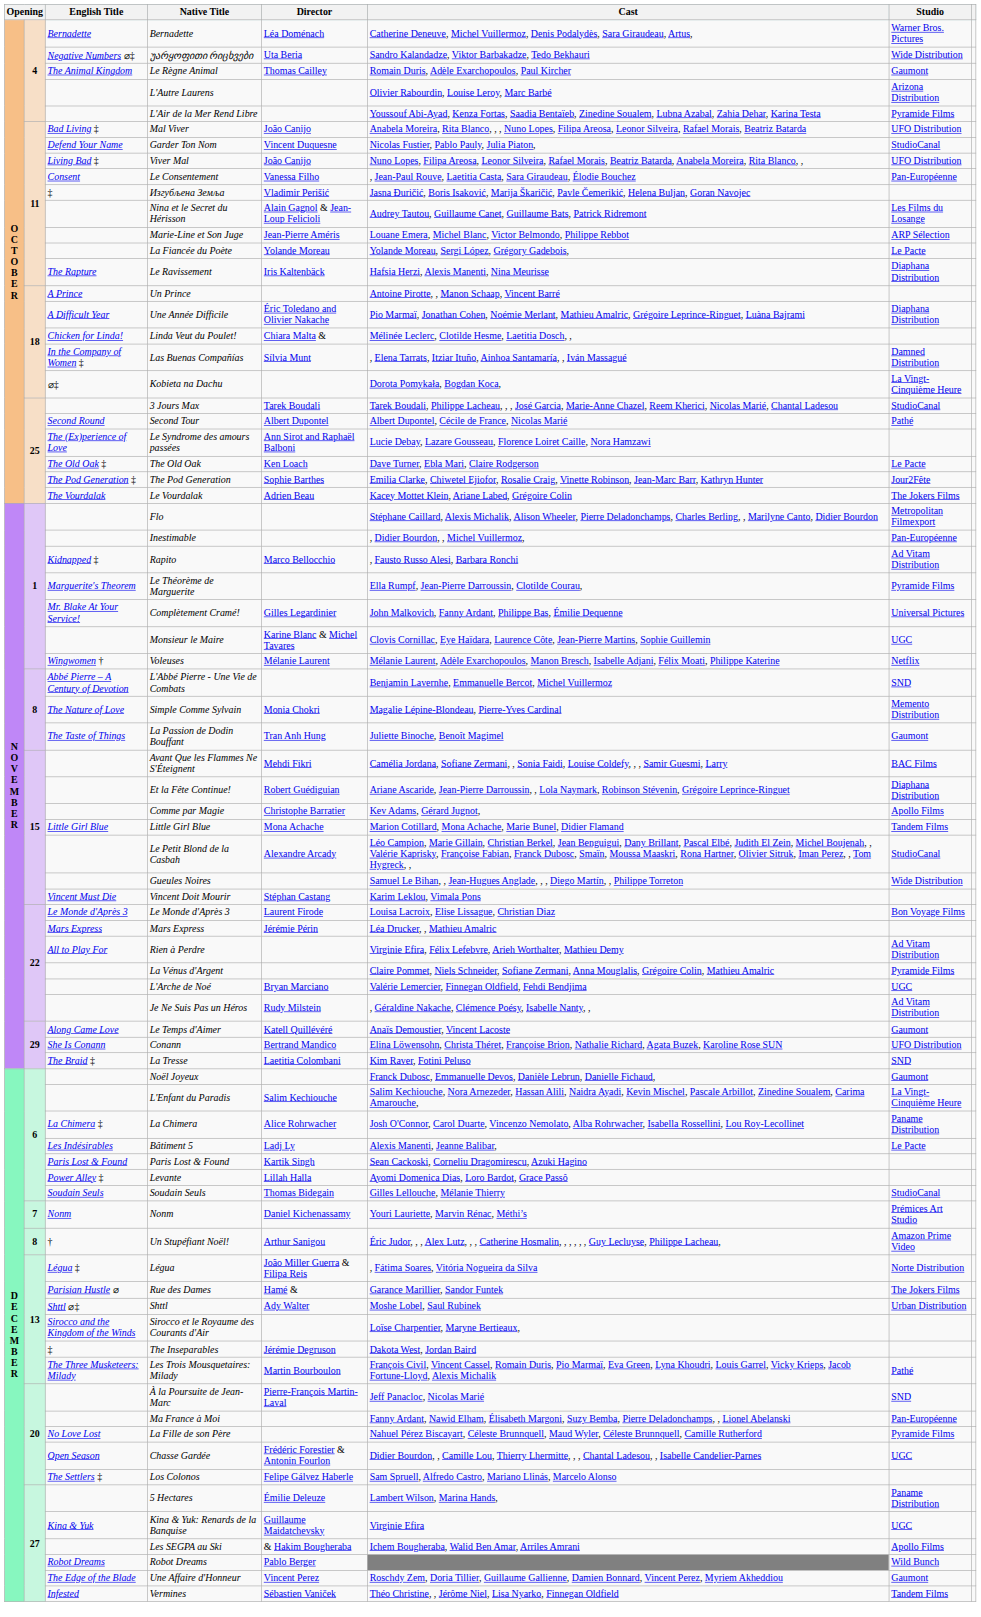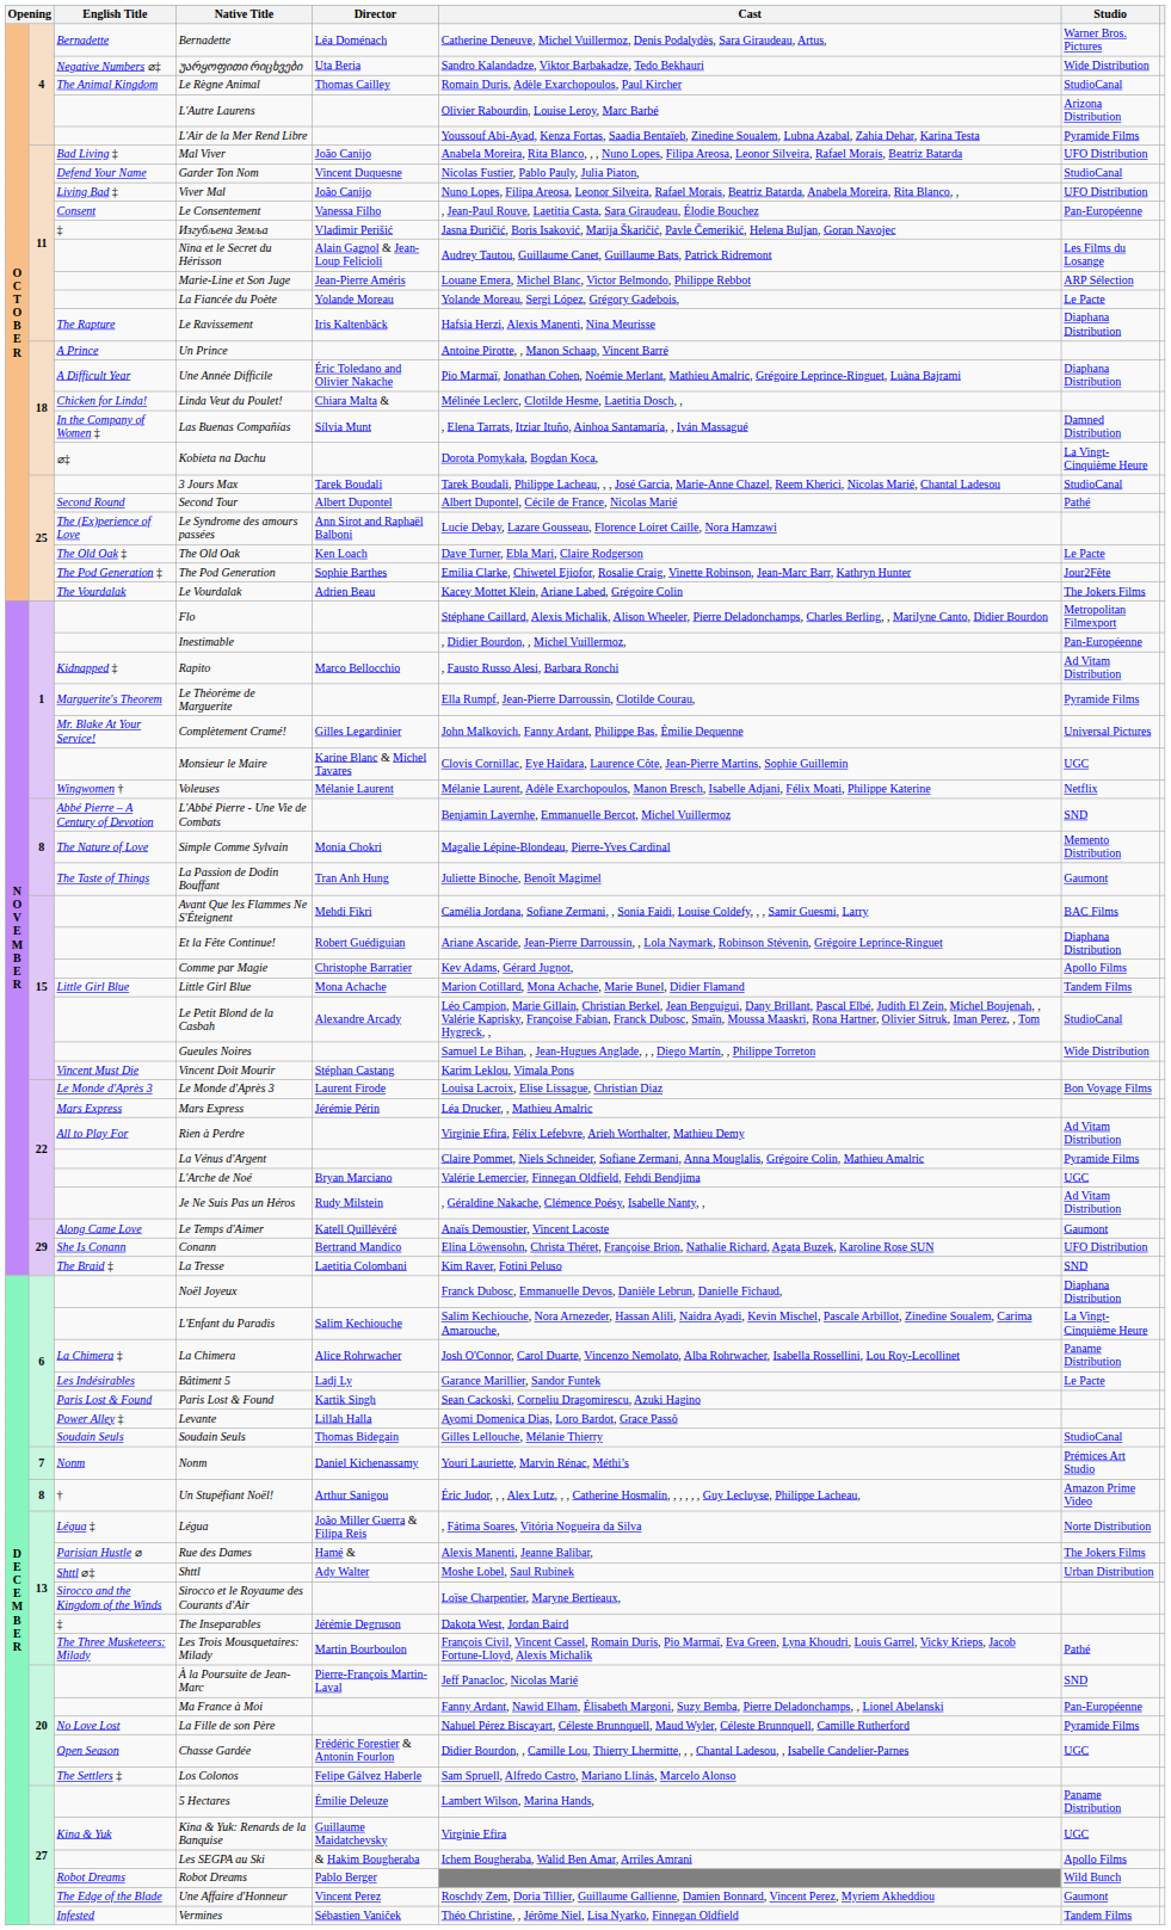Le Règne Animal | Studio: Gaumont -> StudioCanal
Noël Joyeux | Studio: Gaumont -> Diaphana Distribution
Bâtiment 5 | Cast: Alexis Manenti, Jeanne Balibar, -> Garance Marillier, Sandor Funtek
Rue des Dames | Cast: Garance Marillier, Sandor Funtek -> Alexis Manenti, Jeanne Balibar,
